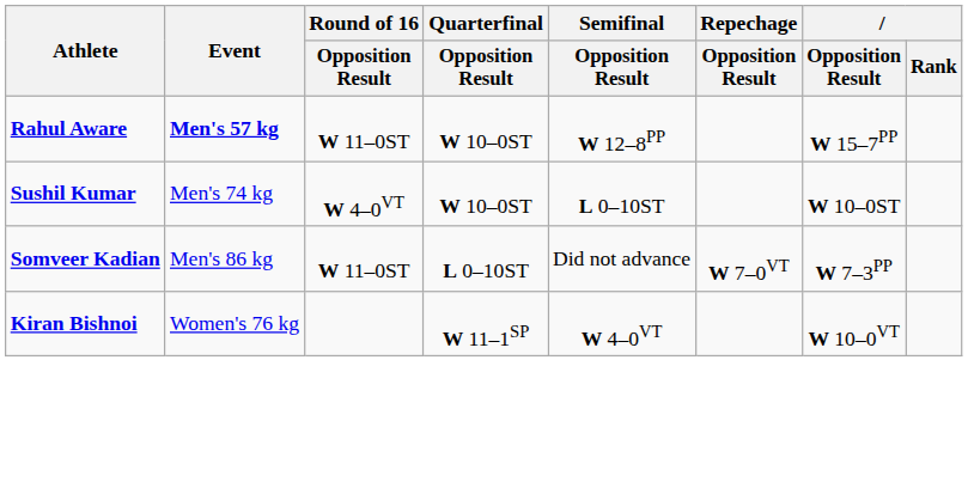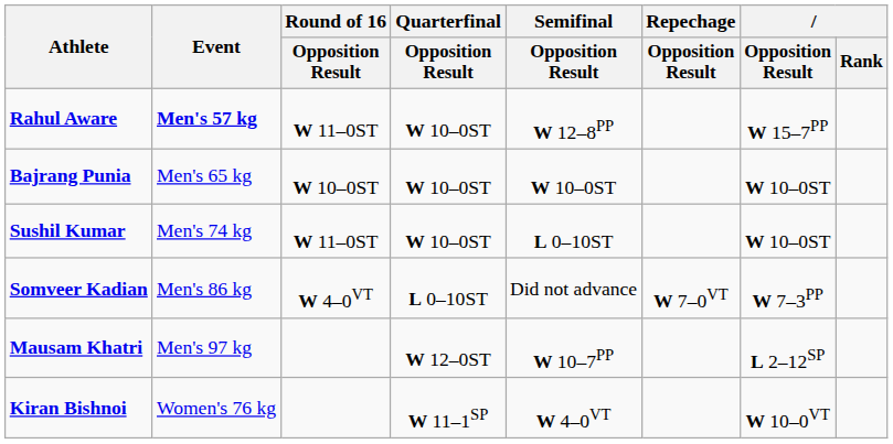+ row: Bajrang Punia | Men's 65 kg | W 10–0ST | W 10–0ST | W 10–0ST | W 10–0ST
Sushil Kumar | Round of 16 / Opposition Result: W 4–0VT -> W 11–0ST
Somveer Kadian | Round of 16 / Opposition Result: W 11–0ST -> W 4–0VT
+ row: Mausam Khatri | Men's 97 kg | W 12–0ST | W 10–7PP | L 2–12SP
